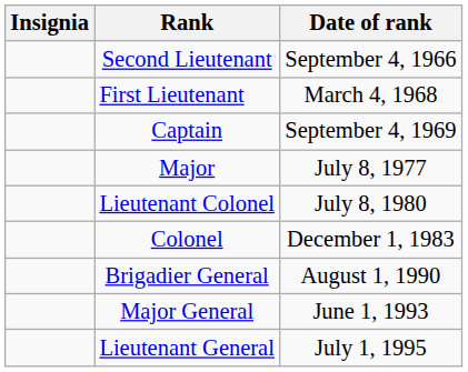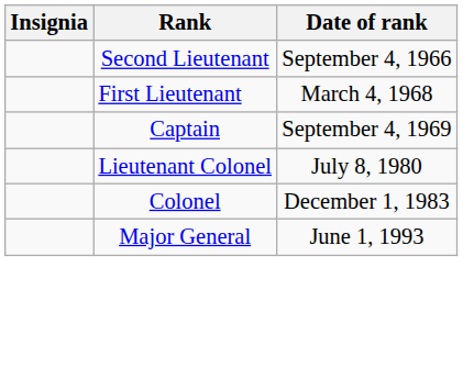- row: Major | July 8, 1977
- row: Brigadier General | August 1, 1990
- row: Lieutenant General | July 1, 1995
